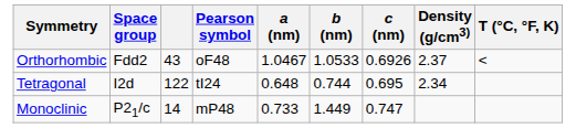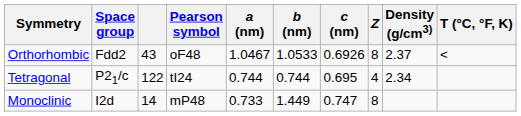+ column: Z | 8 | 4 | 8
Tetragonal | Space group: I2d -> P21/c
Tetragonal | a (nm): 0.648 -> 0.744
Monoclinic | Space group: P21/c -> I2d
